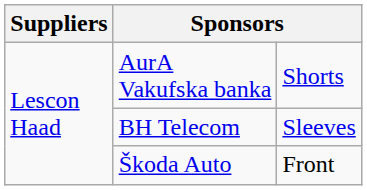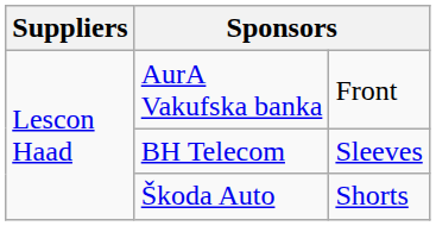AurA Vakufska banka | column 3: Shorts -> Front
Škoda Auto | column 3: Front -> Shorts
